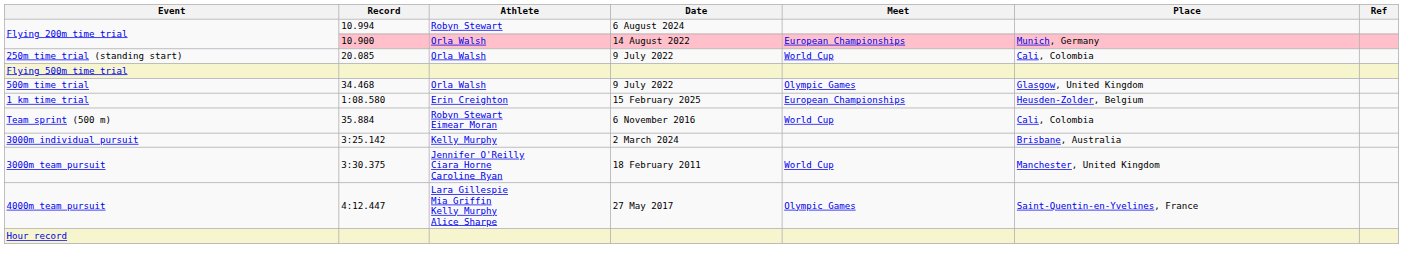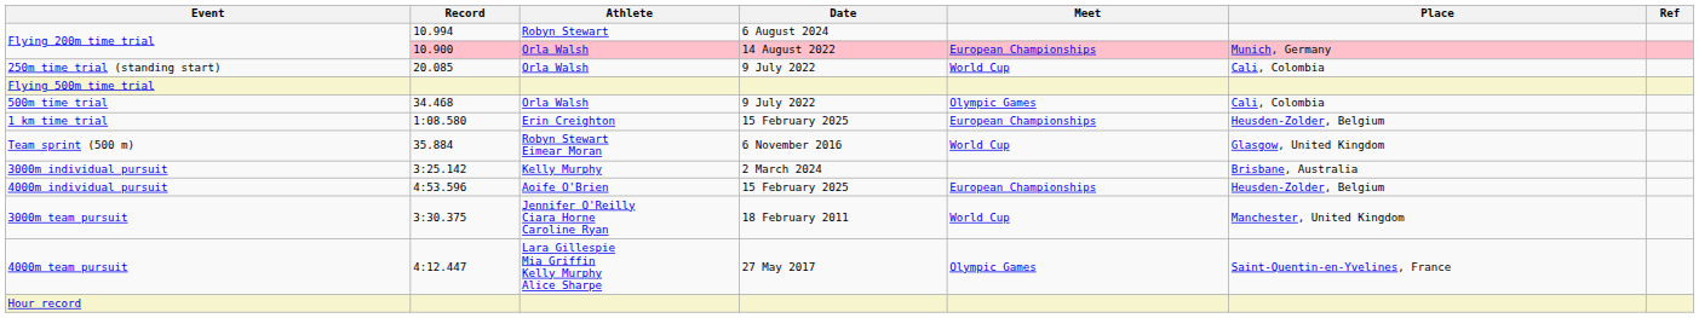500m time trial | Place: Glasgow, United Kingdom -> Cali, Colombia
Team sprint (500 m) | Place: Cali, Colombia -> Glasgow, United Kingdom
+ row: 4000m individual pursuit | 4:53.596 | Aoife O'Brien | 15 February 2025 | European Championships | Heusden-Zolder, Belgium
